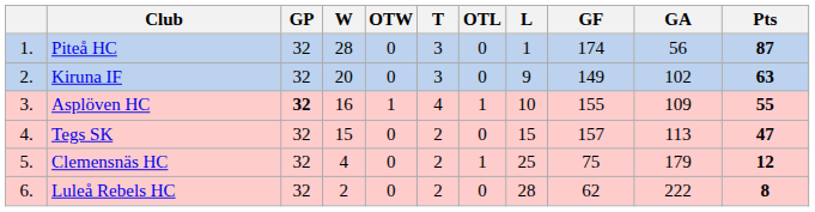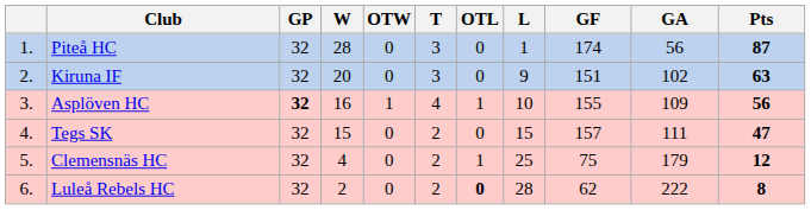Kiruna IF | GF: 149 -> 151
Asplöven HC | Pts: 55 -> 56
Tegs SK | GA: 113 -> 111
Luleå Rebels HC | OTL: normal -> bold
